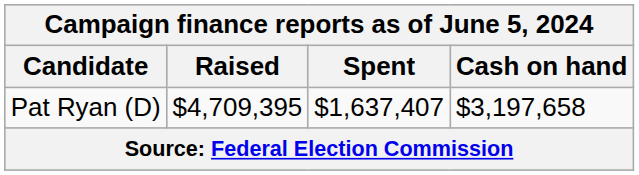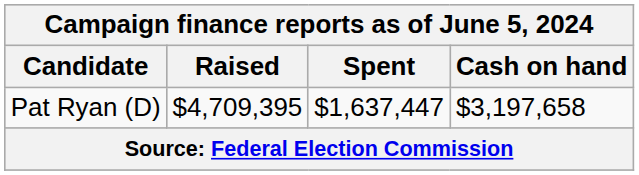Pat Ryan (D) | Spent: $1,637,407 -> $1,637,447
